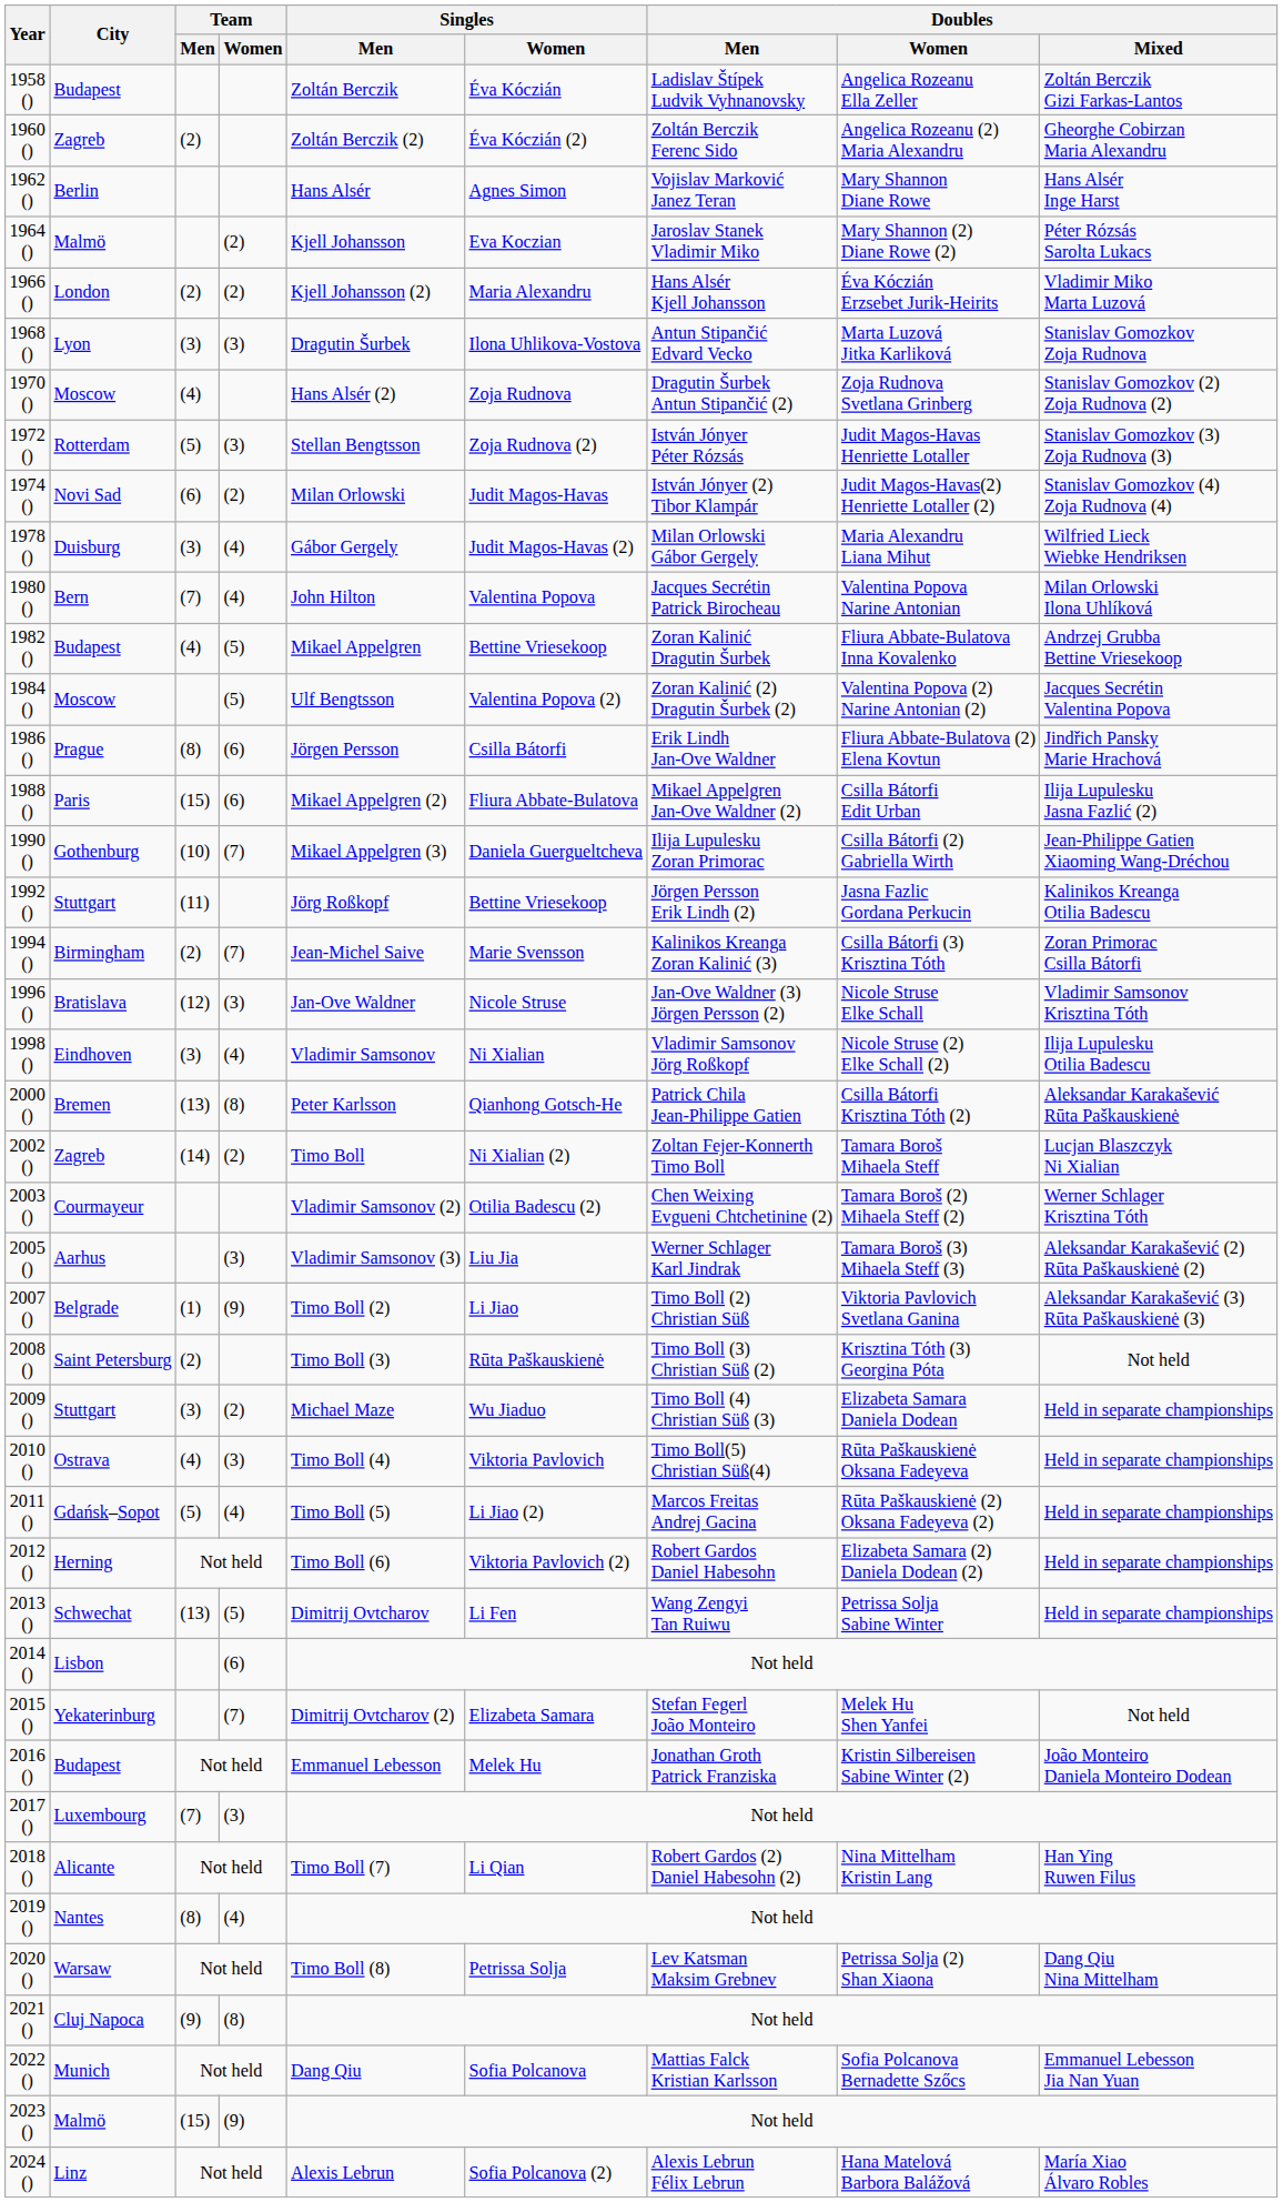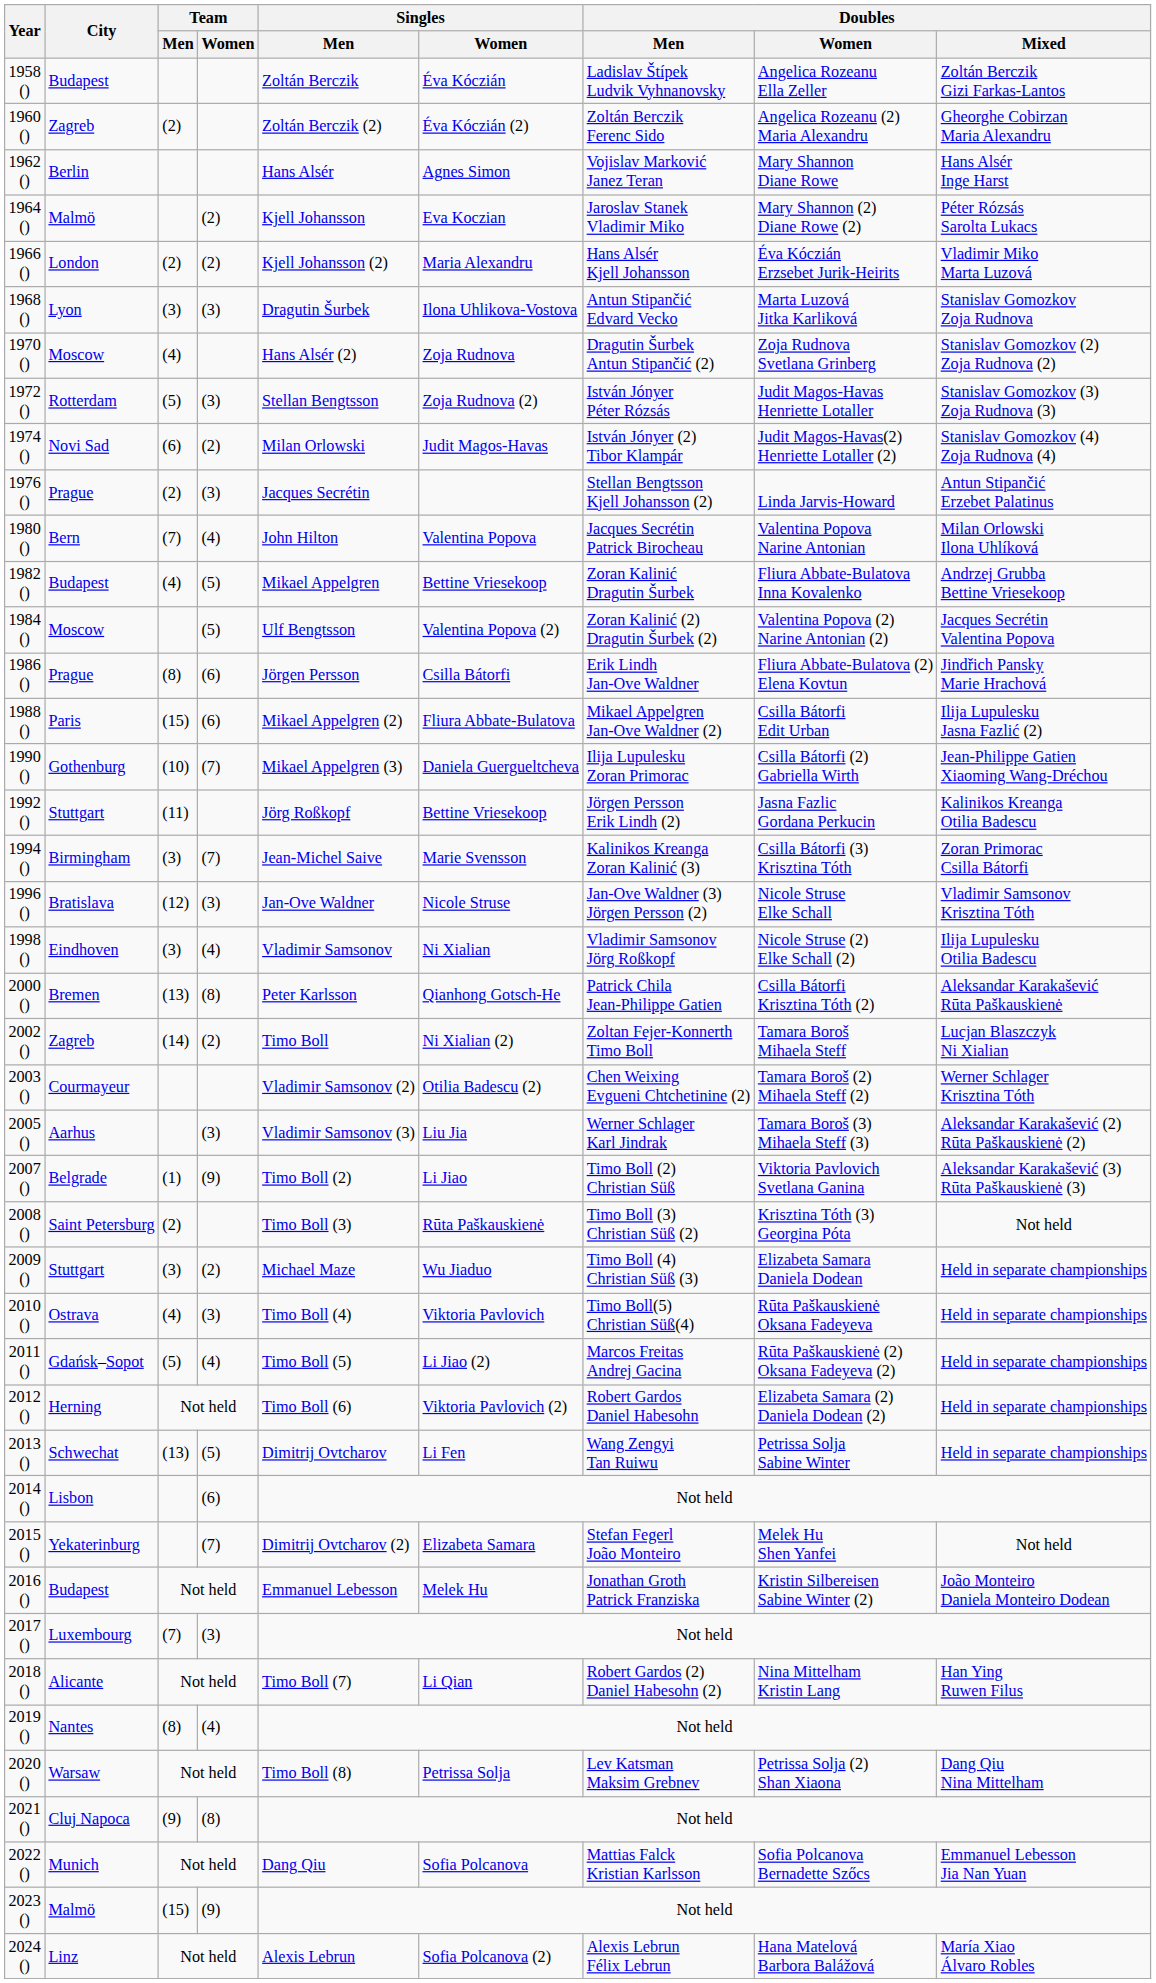+ row: 1976 () | Prague | (2) | (3) | Jacques Secrétin | Stellan Bengtsson Kjell Johansson (2) | Linda Jarvis-Howard | Antun Stipančić Erzebet Palatinus
- row: 1978 () | Duisburg | (3) | (4) | Gábor Gergely | Judit Magos-Havas (2) | Milan Orlowski Gábor Gergely | Maria Alexandru Liana Mihut | Wilfried Lieck Wiebke Hendriksen
1994 () | Team / Men: (2) -> (3)
